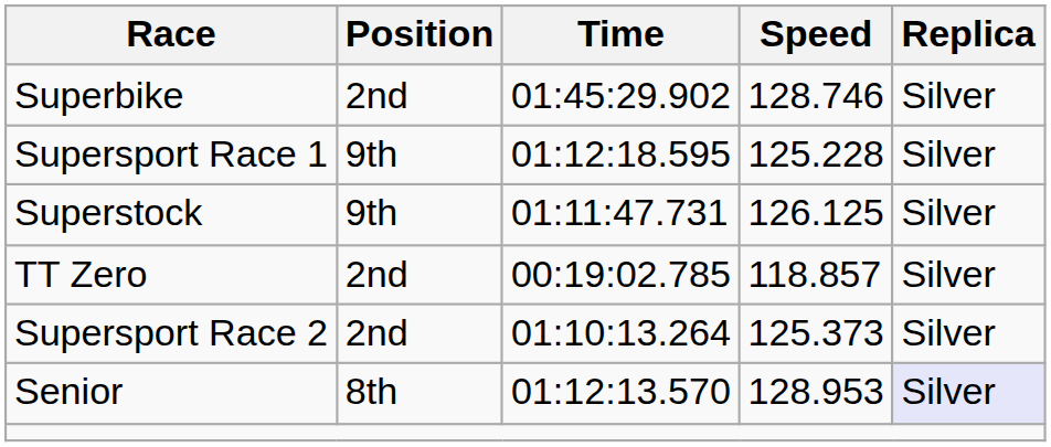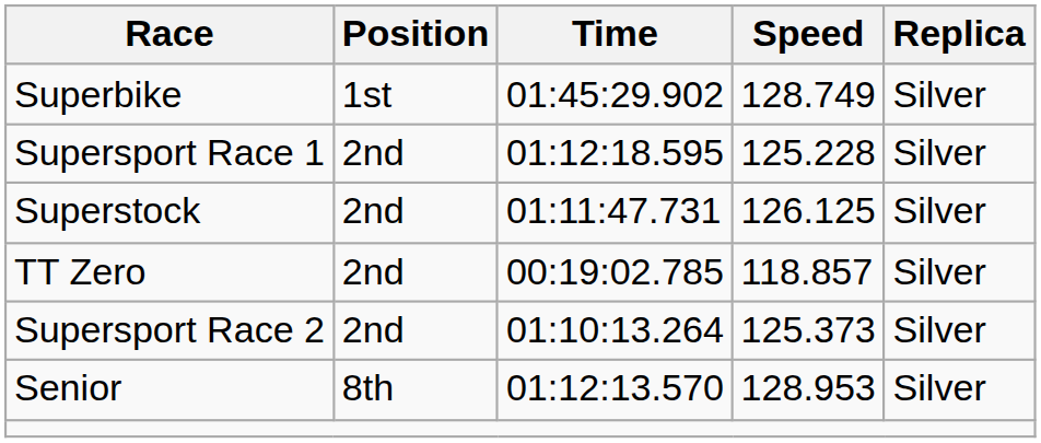Superbike | Position: 2nd -> 1st
Superbike | Speed: 128.746 -> 128.749
Supersport Race 1 | Position: 9th -> 2nd
Superstock | Position: 9th -> 2nd
Senior | Replica: lavender background -> no background
